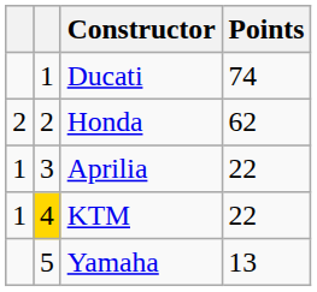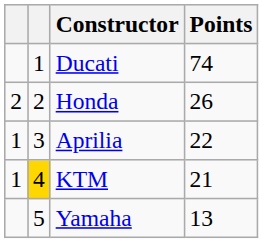Honda | Points: 62 -> 26
KTM | Points: 22 -> 21
